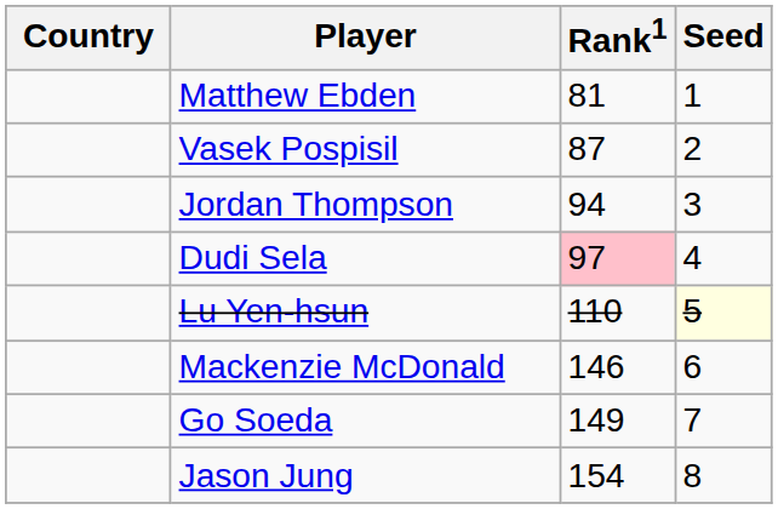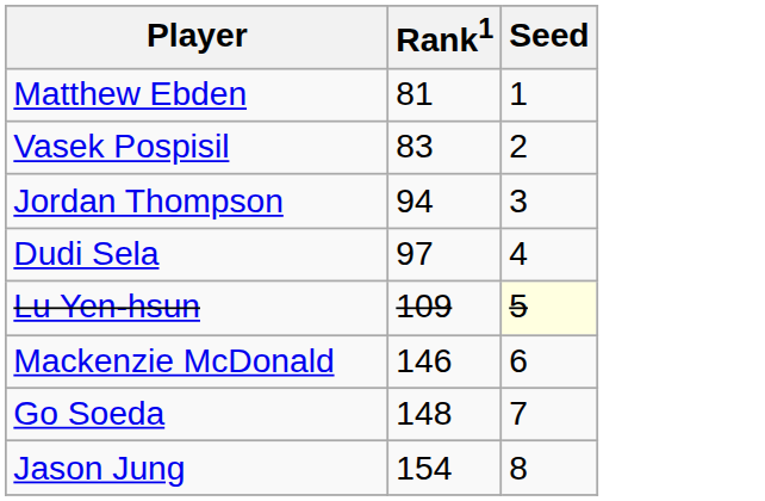- column: Country
Vasek Pospisil | Rank1: 87 -> 83
Dudi Sela | Rank1: pink background -> no background
Lu Yen-hsun | Rank1: 110 -> 109
Go Soeda | Rank1: 149 -> 148
